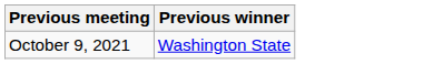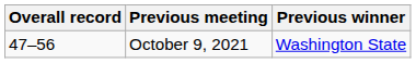+ column: Overall record | 47–56
